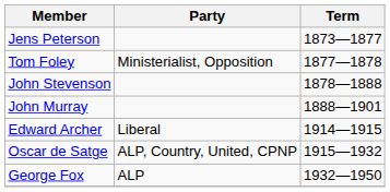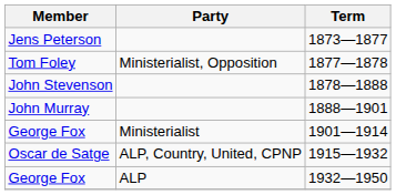+ row: George Fox | Ministerialist | 1901—1914
- row: Edward Archer | Liberal | 1914—1915
